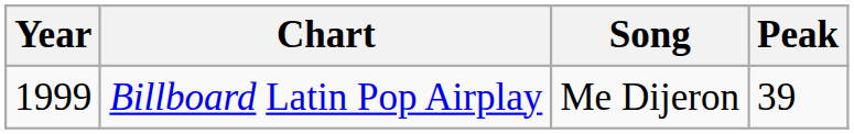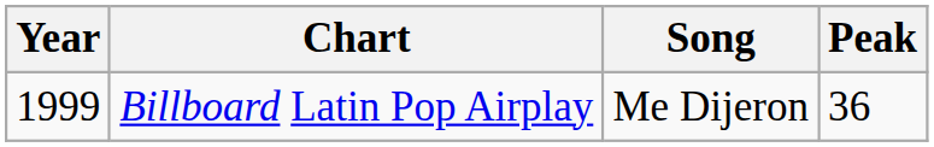Billboard Latin Pop Airplay | Peak: 39 -> 36
